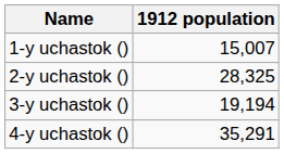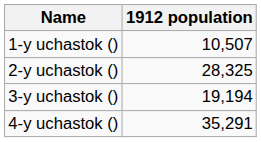1-y uchastok () | 1912 population: 15,007 -> 10,507
